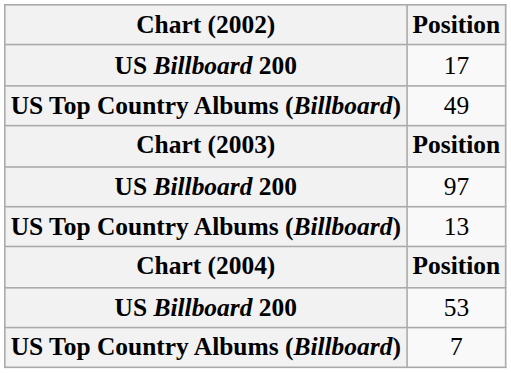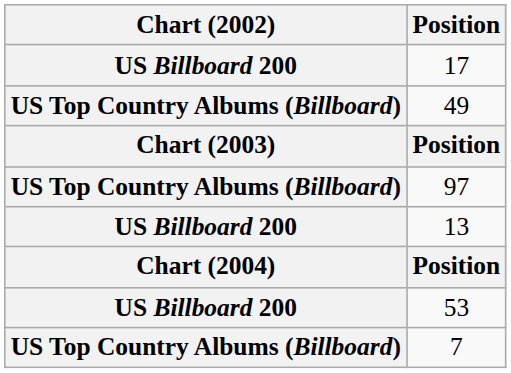97 | Chart (2002): US Billboard 200 -> US Top Country Albums (Billboard)
13 | Chart (2002): US Top Country Albums (Billboard) -> US Billboard 200
